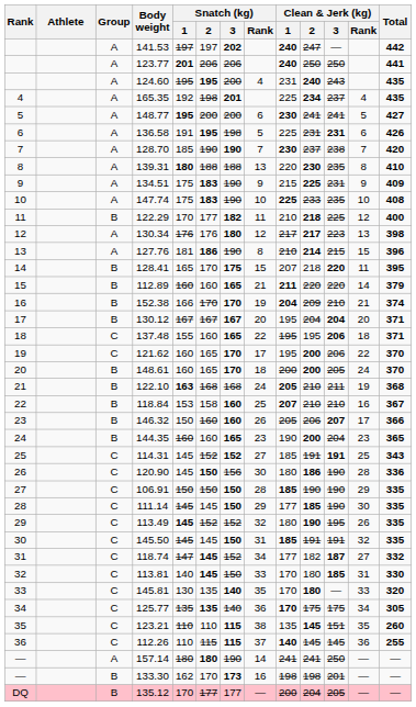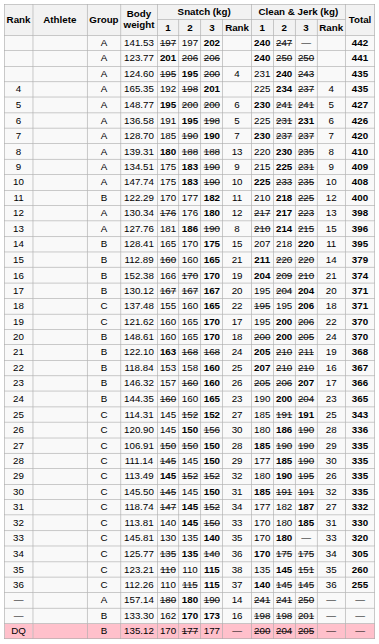128.70 | Clean & Jerk (kg) / 3: 238 -> 237
146.32 | Snatch (kg) / 1: 150 -> 157
133.30 | Snatch (kg) / 2: normal -> bold
